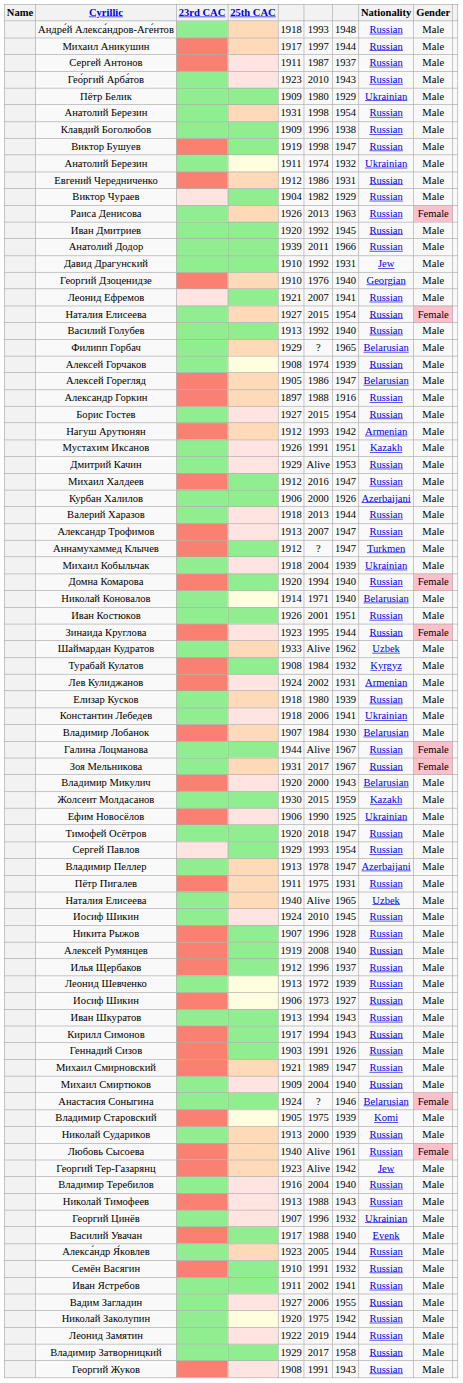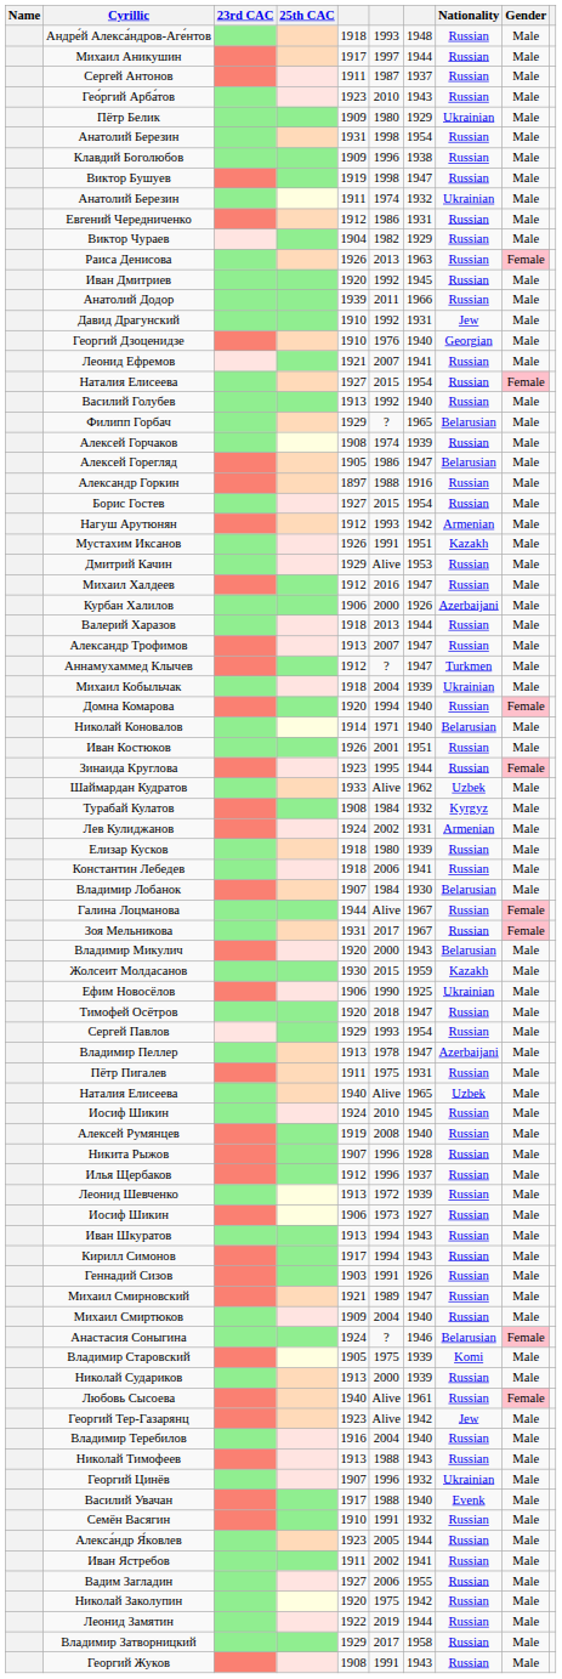Константин Лебедев | Nationality: Ukrainian -> Russian
rows swapped: Алексей Румянцев <-> Никита Рыжов
rows swapped: Семён Васягин <-> Алекса́ндр Я́ковлев
